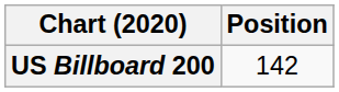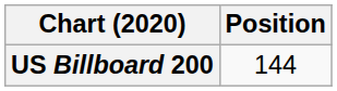US Billboard 200 | Position: 142 -> 144
